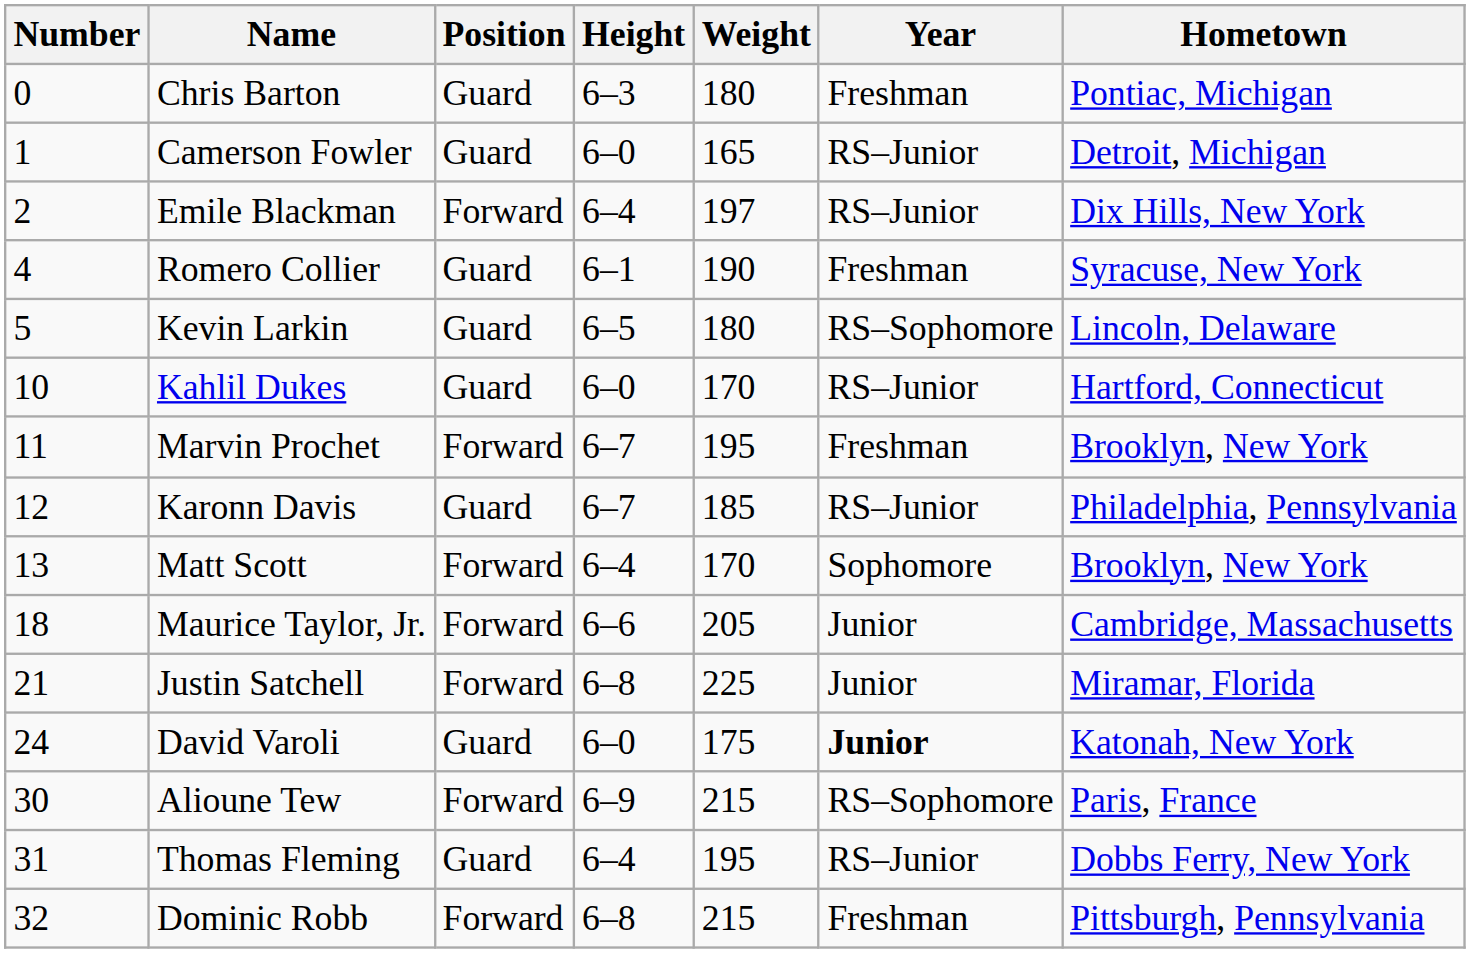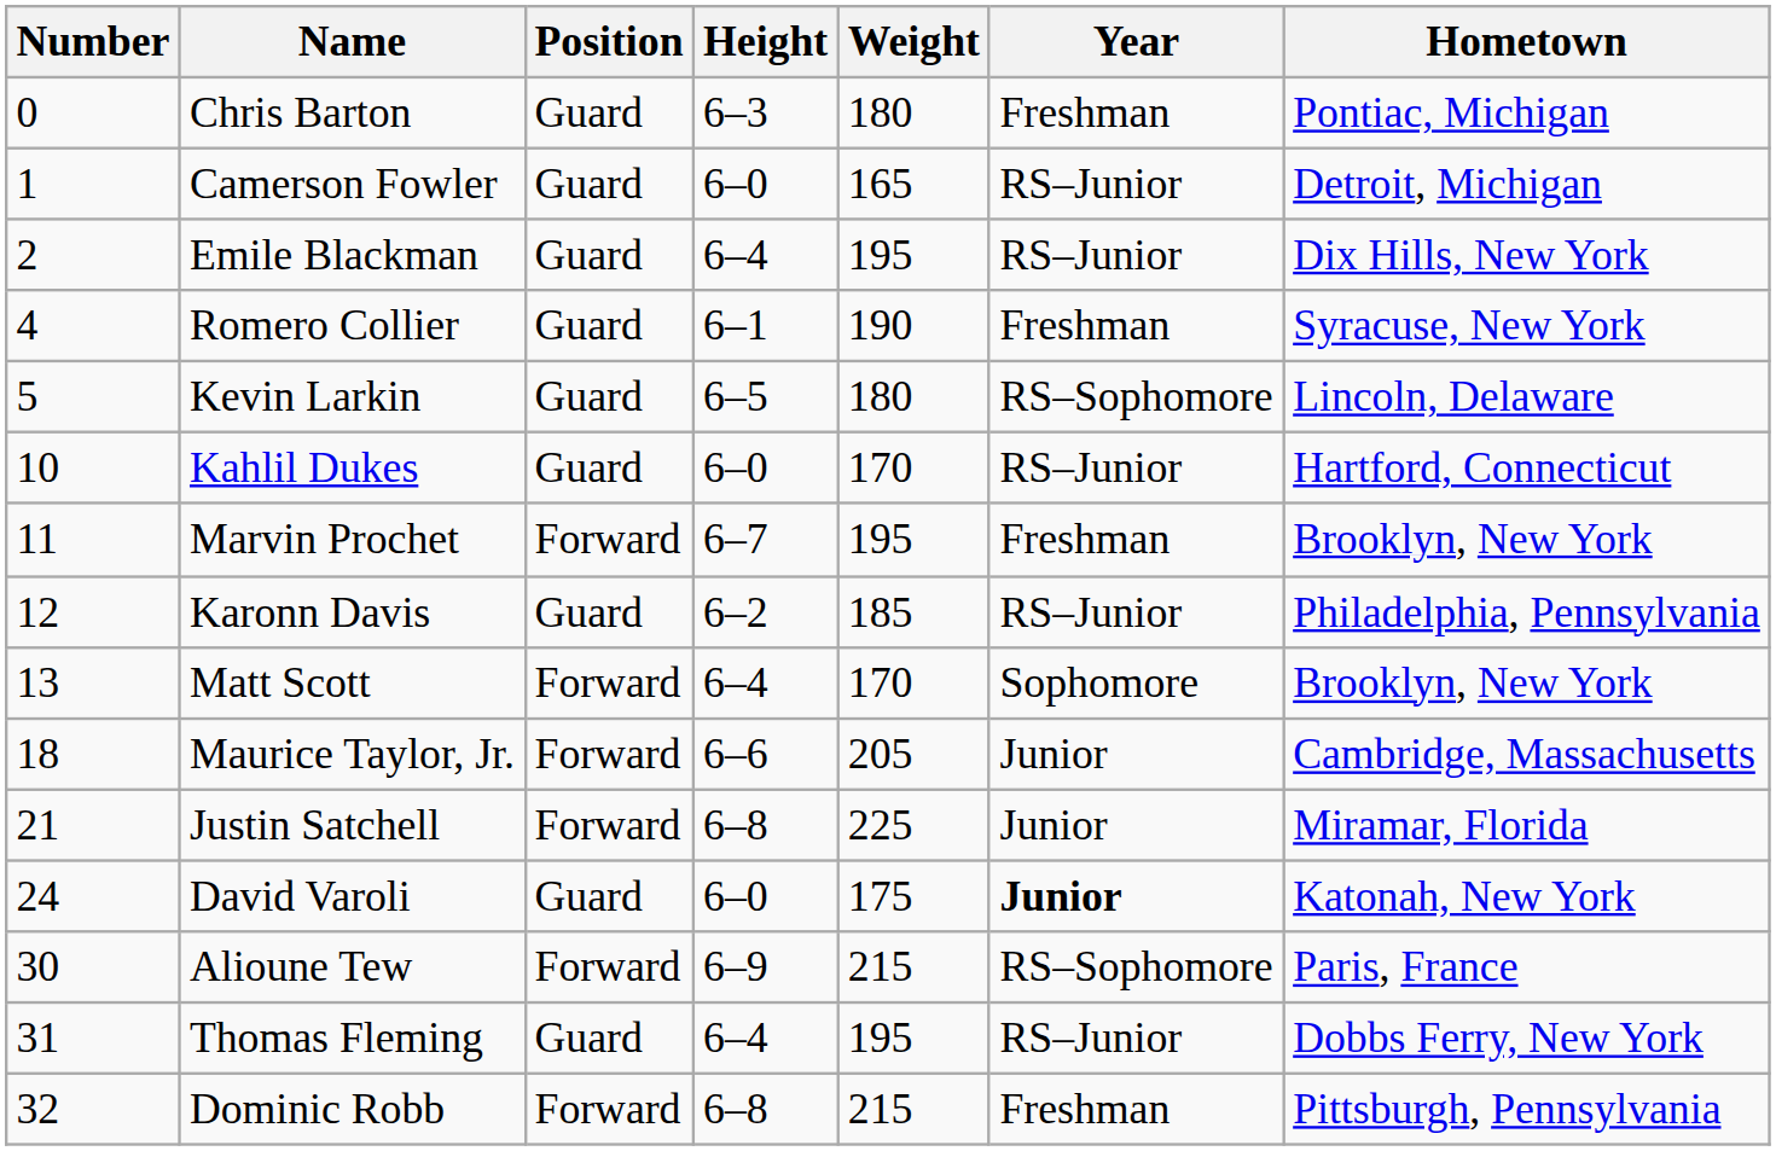Emile Blackman | Position: Forward -> Guard
Emile Blackman | Weight: 197 -> 195
Karonn Davis | Height: 6–7 -> 6–2
